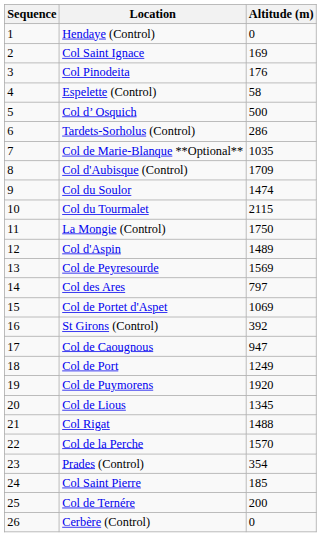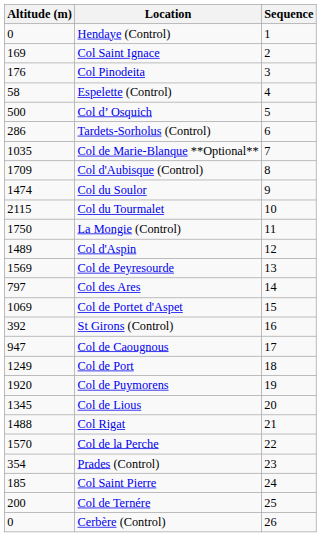columns swapped: Sequence <-> Altitude (m)
